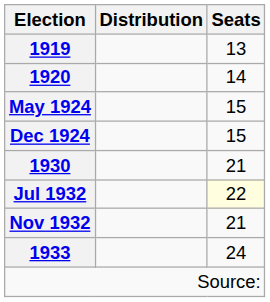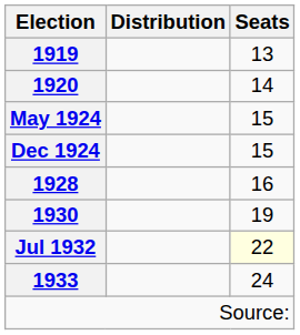+ row: 1928 | 16
1930 | Seats: 21 -> 19
- row: Nov 1932 | 21
